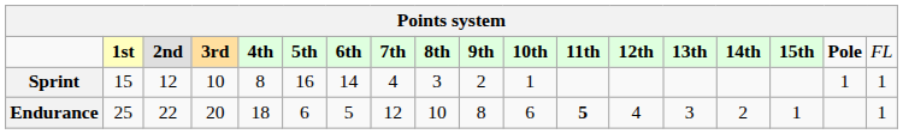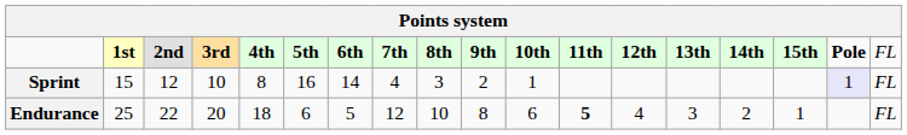Sprint | column 17: no background -> lavender background
Sprint | column 18: 1 -> FL
Endurance | column 18: 1 -> FL
